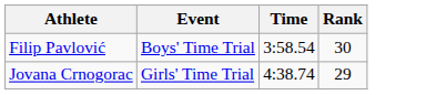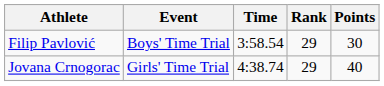+ column: Points | 30 | 40
Filip Pavlović | Rank: 30 -> 29
